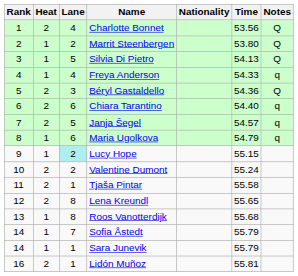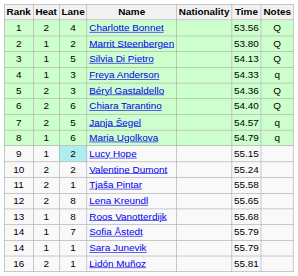Freya Anderson | Lane: 4 -> 3
Chiara Tarantino | Notes: q -> Q
